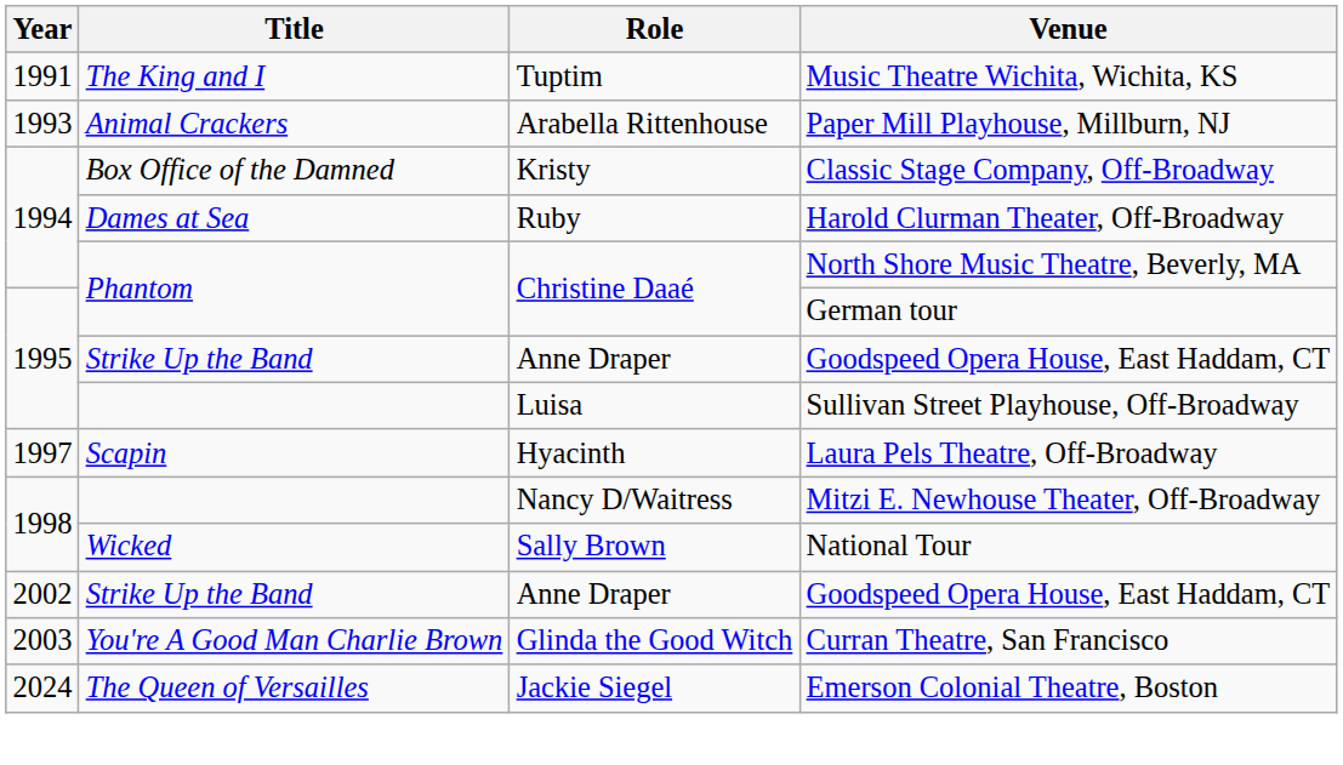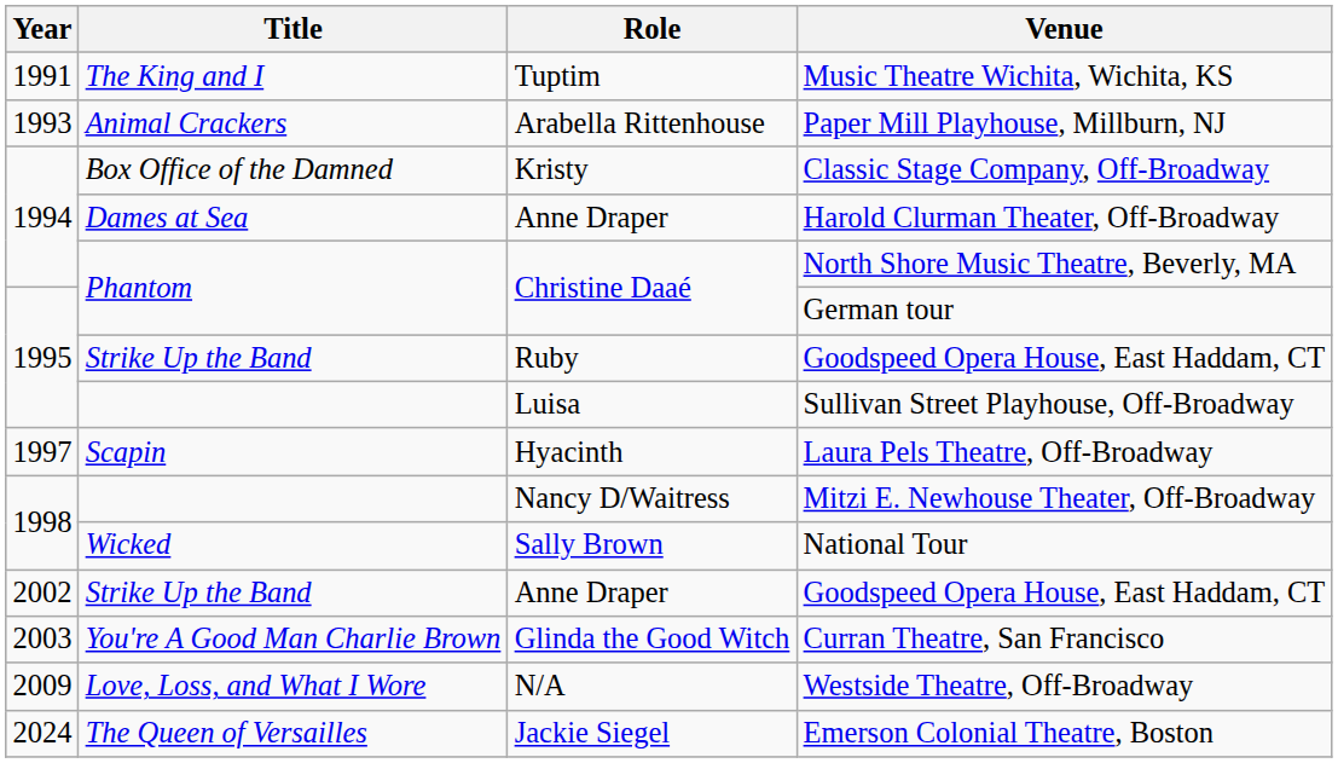Harold Clurman Theater, Off-Broadway | Role: Ruby -> Anne Draper
1995 / Goodspeed Opera House, East Haddam, CT | Role: Anne Draper -> Ruby
+ row: 2009 | Love, Loss, and What I Wore | N/A | Westside Theatre, Off-Broadway
